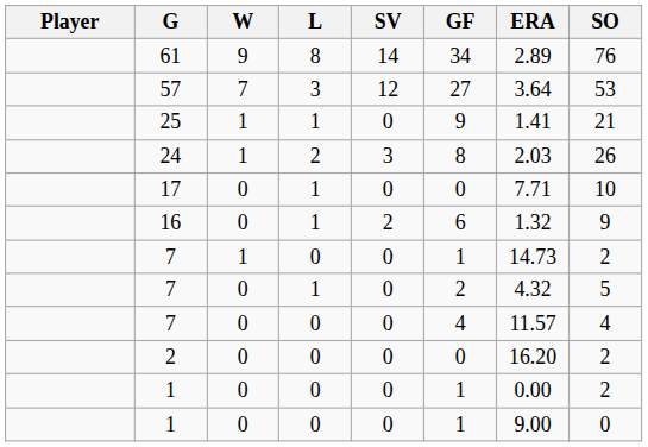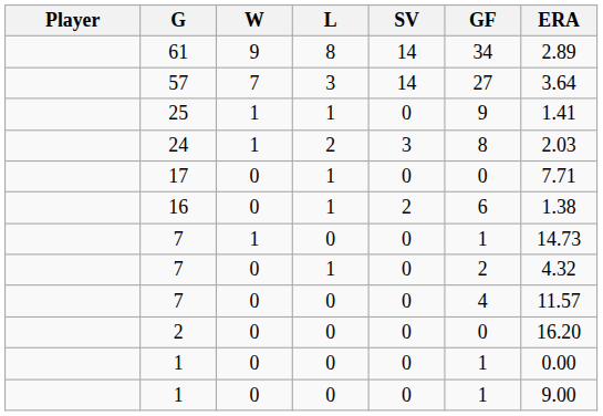- column: SO | 76 | 53 | 21 | 26 | 10 | 9 | 2 | 5 | 4 | 2 | 2 | 0
57 | SV: 12 -> 14
16 | ERA: 1.32 -> 1.38
